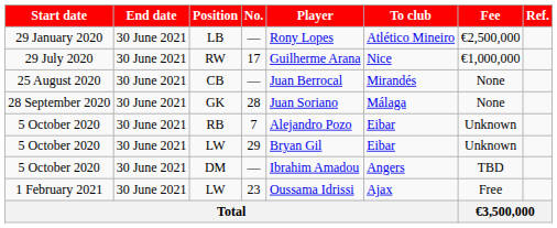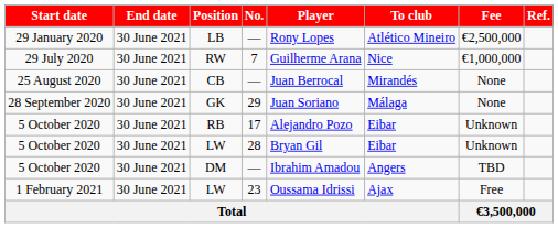RW | No.: 17 -> 7
GK | No.: 28 -> 29
RB | No.: 7 -> 17
5 October 2020 / LW | No.: 29 -> 28
